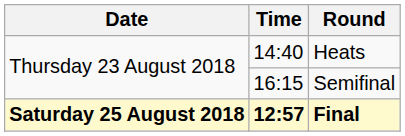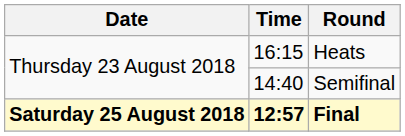Heats | Time: 14:40 -> 16:15
Semifinal | Time: 16:15 -> 14:40
